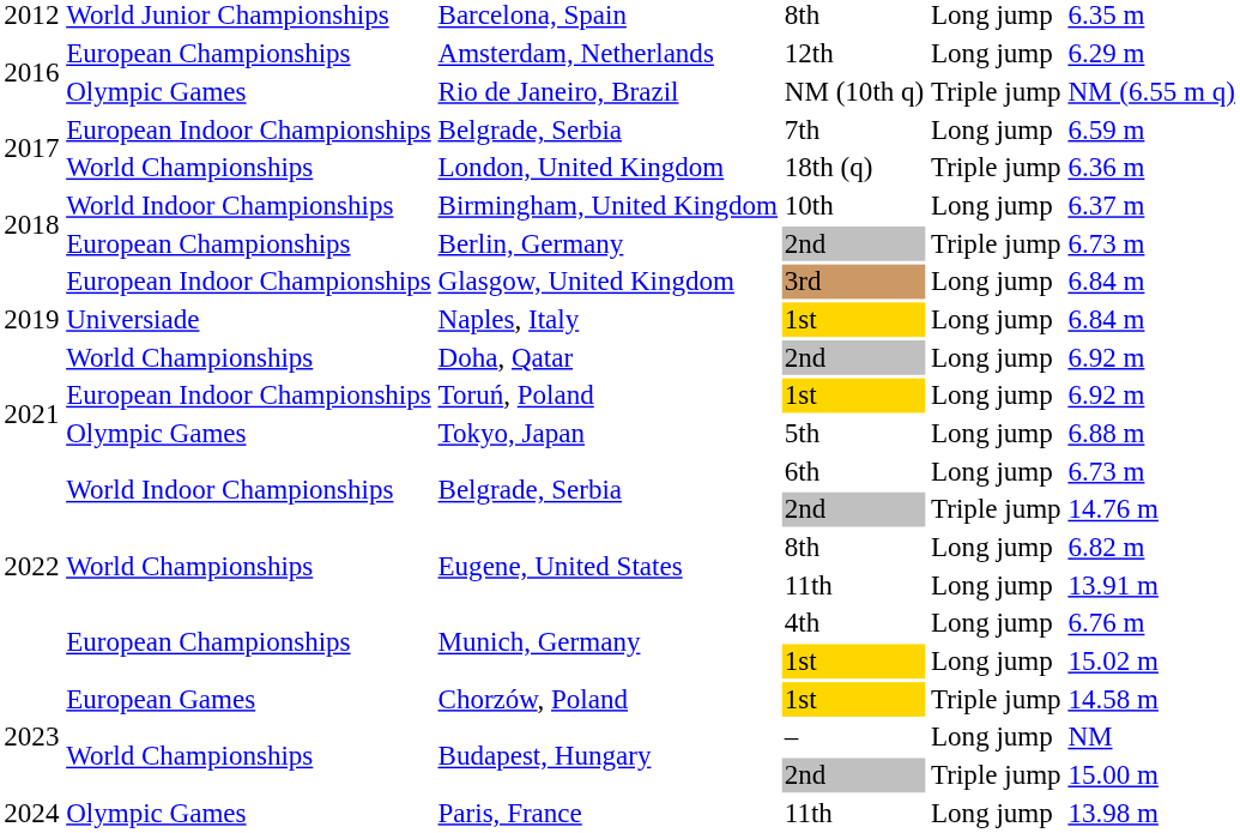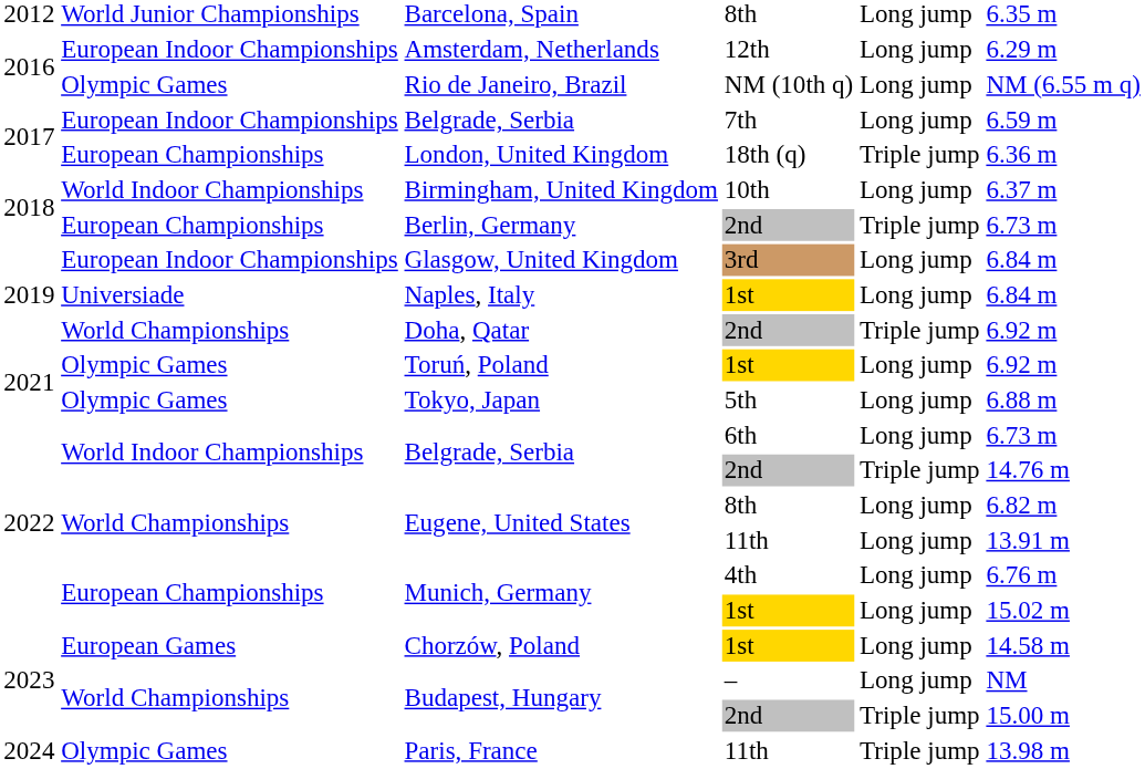Amsterdam, Netherlands | column 2: European Championships -> European Indoor Championships
Rio de Janeiro, Brazil | column 5: Triple jump -> Long jump
London, United Kingdom | column 2: World Championships -> European Championships
Doha, Qatar | column 5: Long jump -> Triple jump
Toruń, Poland | column 2: European Indoor Championships -> Olympic Games
Chorzów, Poland | column 5: Triple jump -> Long jump
Paris, France | column 5: Long jump -> Triple jump
